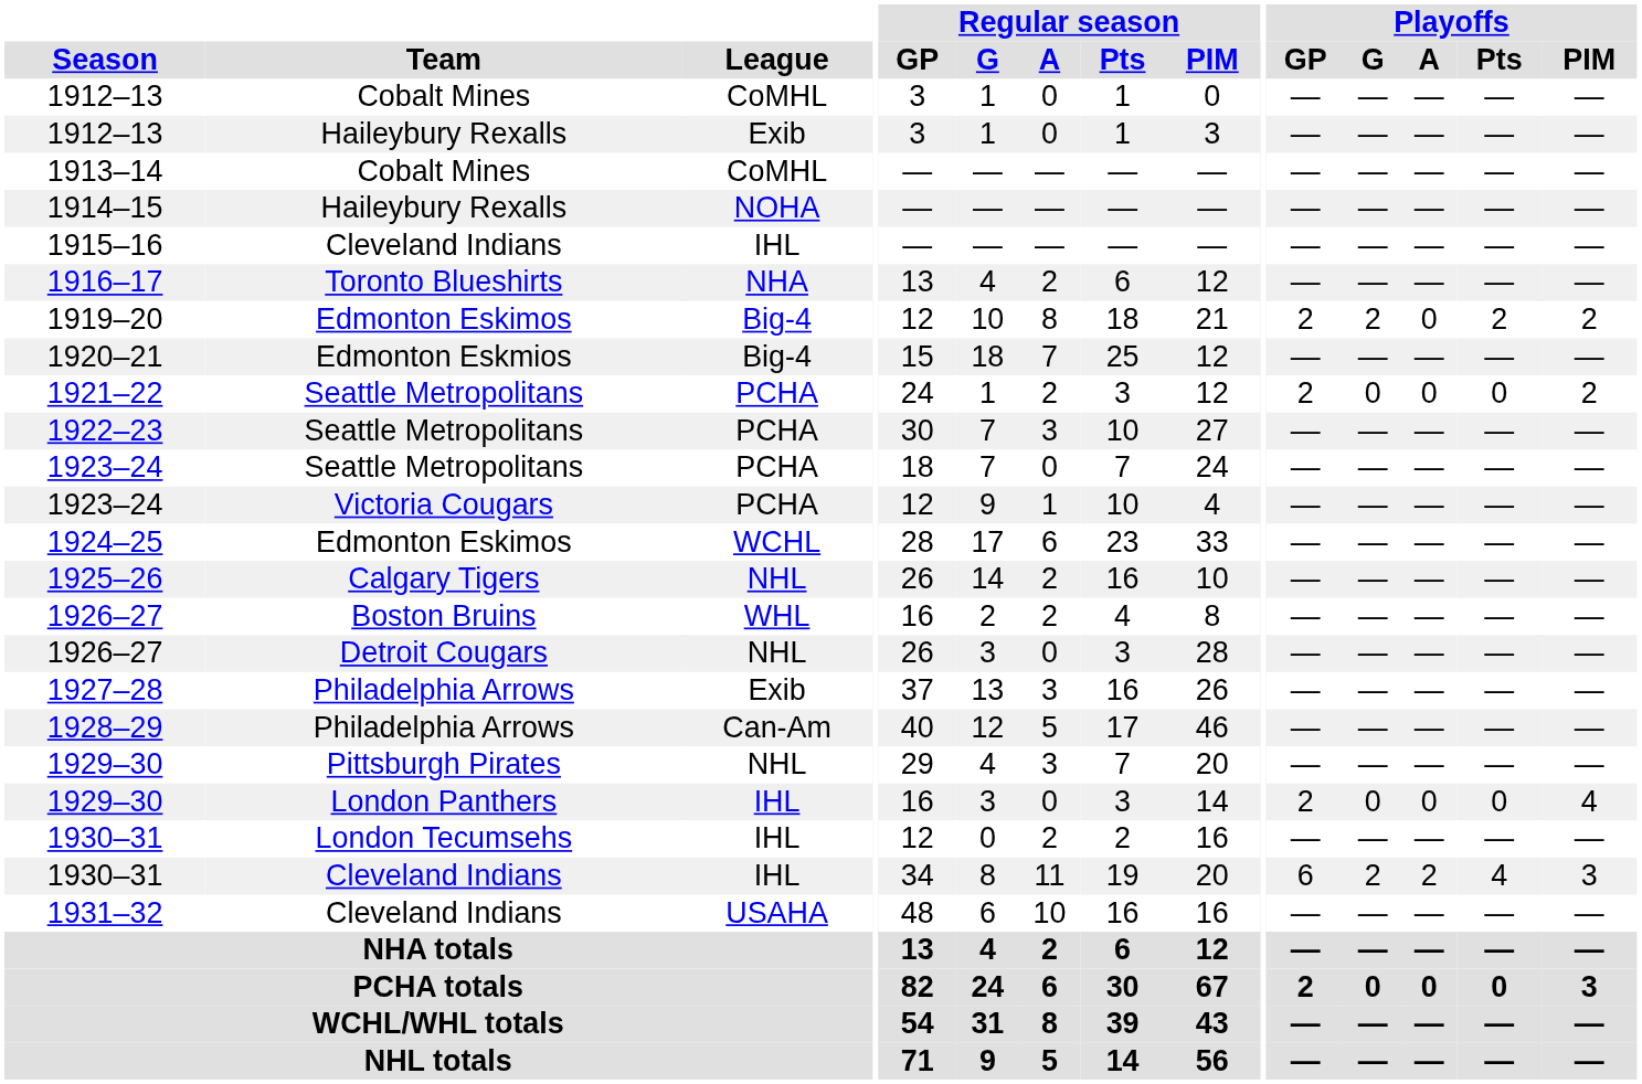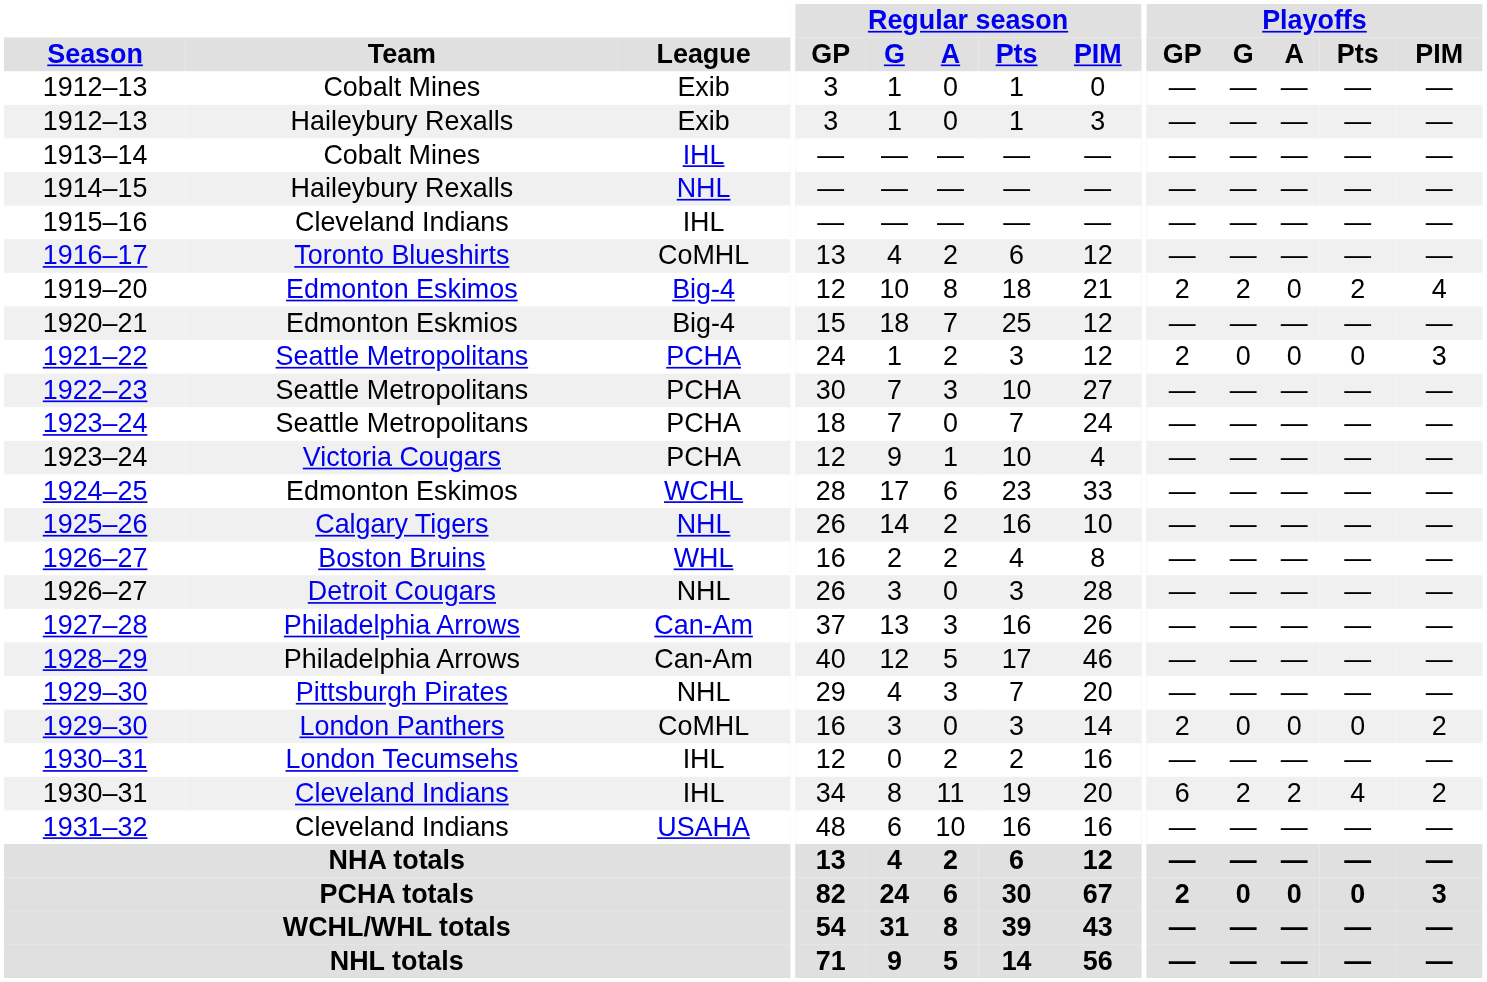1912–13 / Cobalt Mines | League: CoMHL -> Exib
1913–14 | League: CoMHL -> IHL
1914–15 | League: NOHA -> NHL
1916–17 | League: NHA -> CoMHL
1919–20 | Playoffs / PIM: 2 -> 4
1921–22 | Playoffs / PIM: 2 -> 3
1927–28 | League: Exib -> Can-Am
1929–30 / London Panthers | League: IHL -> CoMHL
1929–30 / London Panthers | Playoffs / PIM: 4 -> 2
1930–31 / Cleveland Indians | Playoffs / PIM: 3 -> 2
